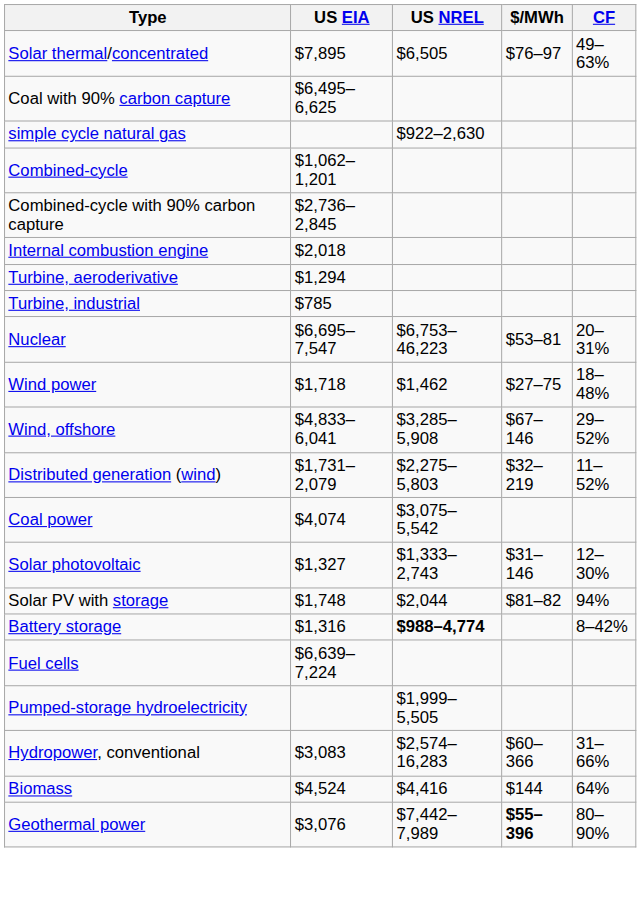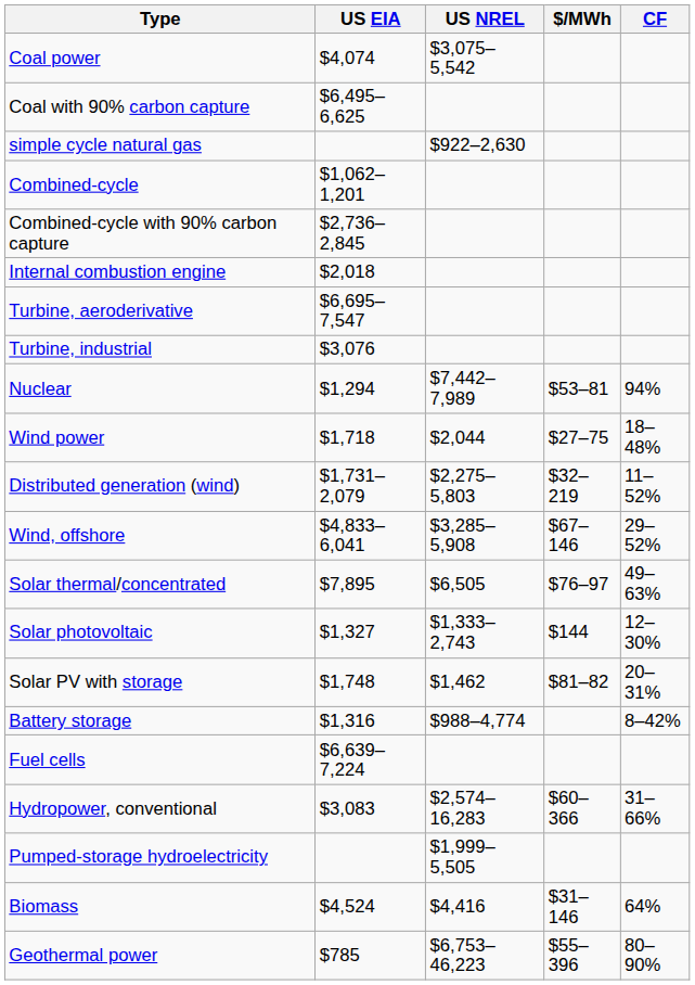rows swapped: Coal power <-> Solar thermal/concentrated
Turbine, aeroderivative | US EIA: $1,294 -> $6,695–7,547
Turbine, industrial | US EIA: $785 -> $3,076
Nuclear | US EIA: $6,695–7,547 -> $1,294
Nuclear | US NREL: $6,753–46,223 -> $7,442–7,989
Nuclear | CF: 20–31% -> 94%
Wind power | US NREL: $1,462 -> $2,044
rows swapped: Wind, offshore <-> Distributed generation (wind)
Solar photovoltaic | $/MWh: $31–146 -> $144
Solar PV with storage | US NREL: $2,044 -> $1,462
Solar PV with storage | CF: 94% -> 20–31%
Battery storage | US NREL: bold -> normal
rows swapped: Pumped-storage hydroelectricity <-> Hydropower, conventional
Biomass | $/MWh: $144 -> $31–146
Geothermal power | US EIA: $3,076 -> $785
Geothermal power | US NREL: $7,442–7,989 -> $6,753–46,223
Geothermal power | $/MWh: bold -> normal
